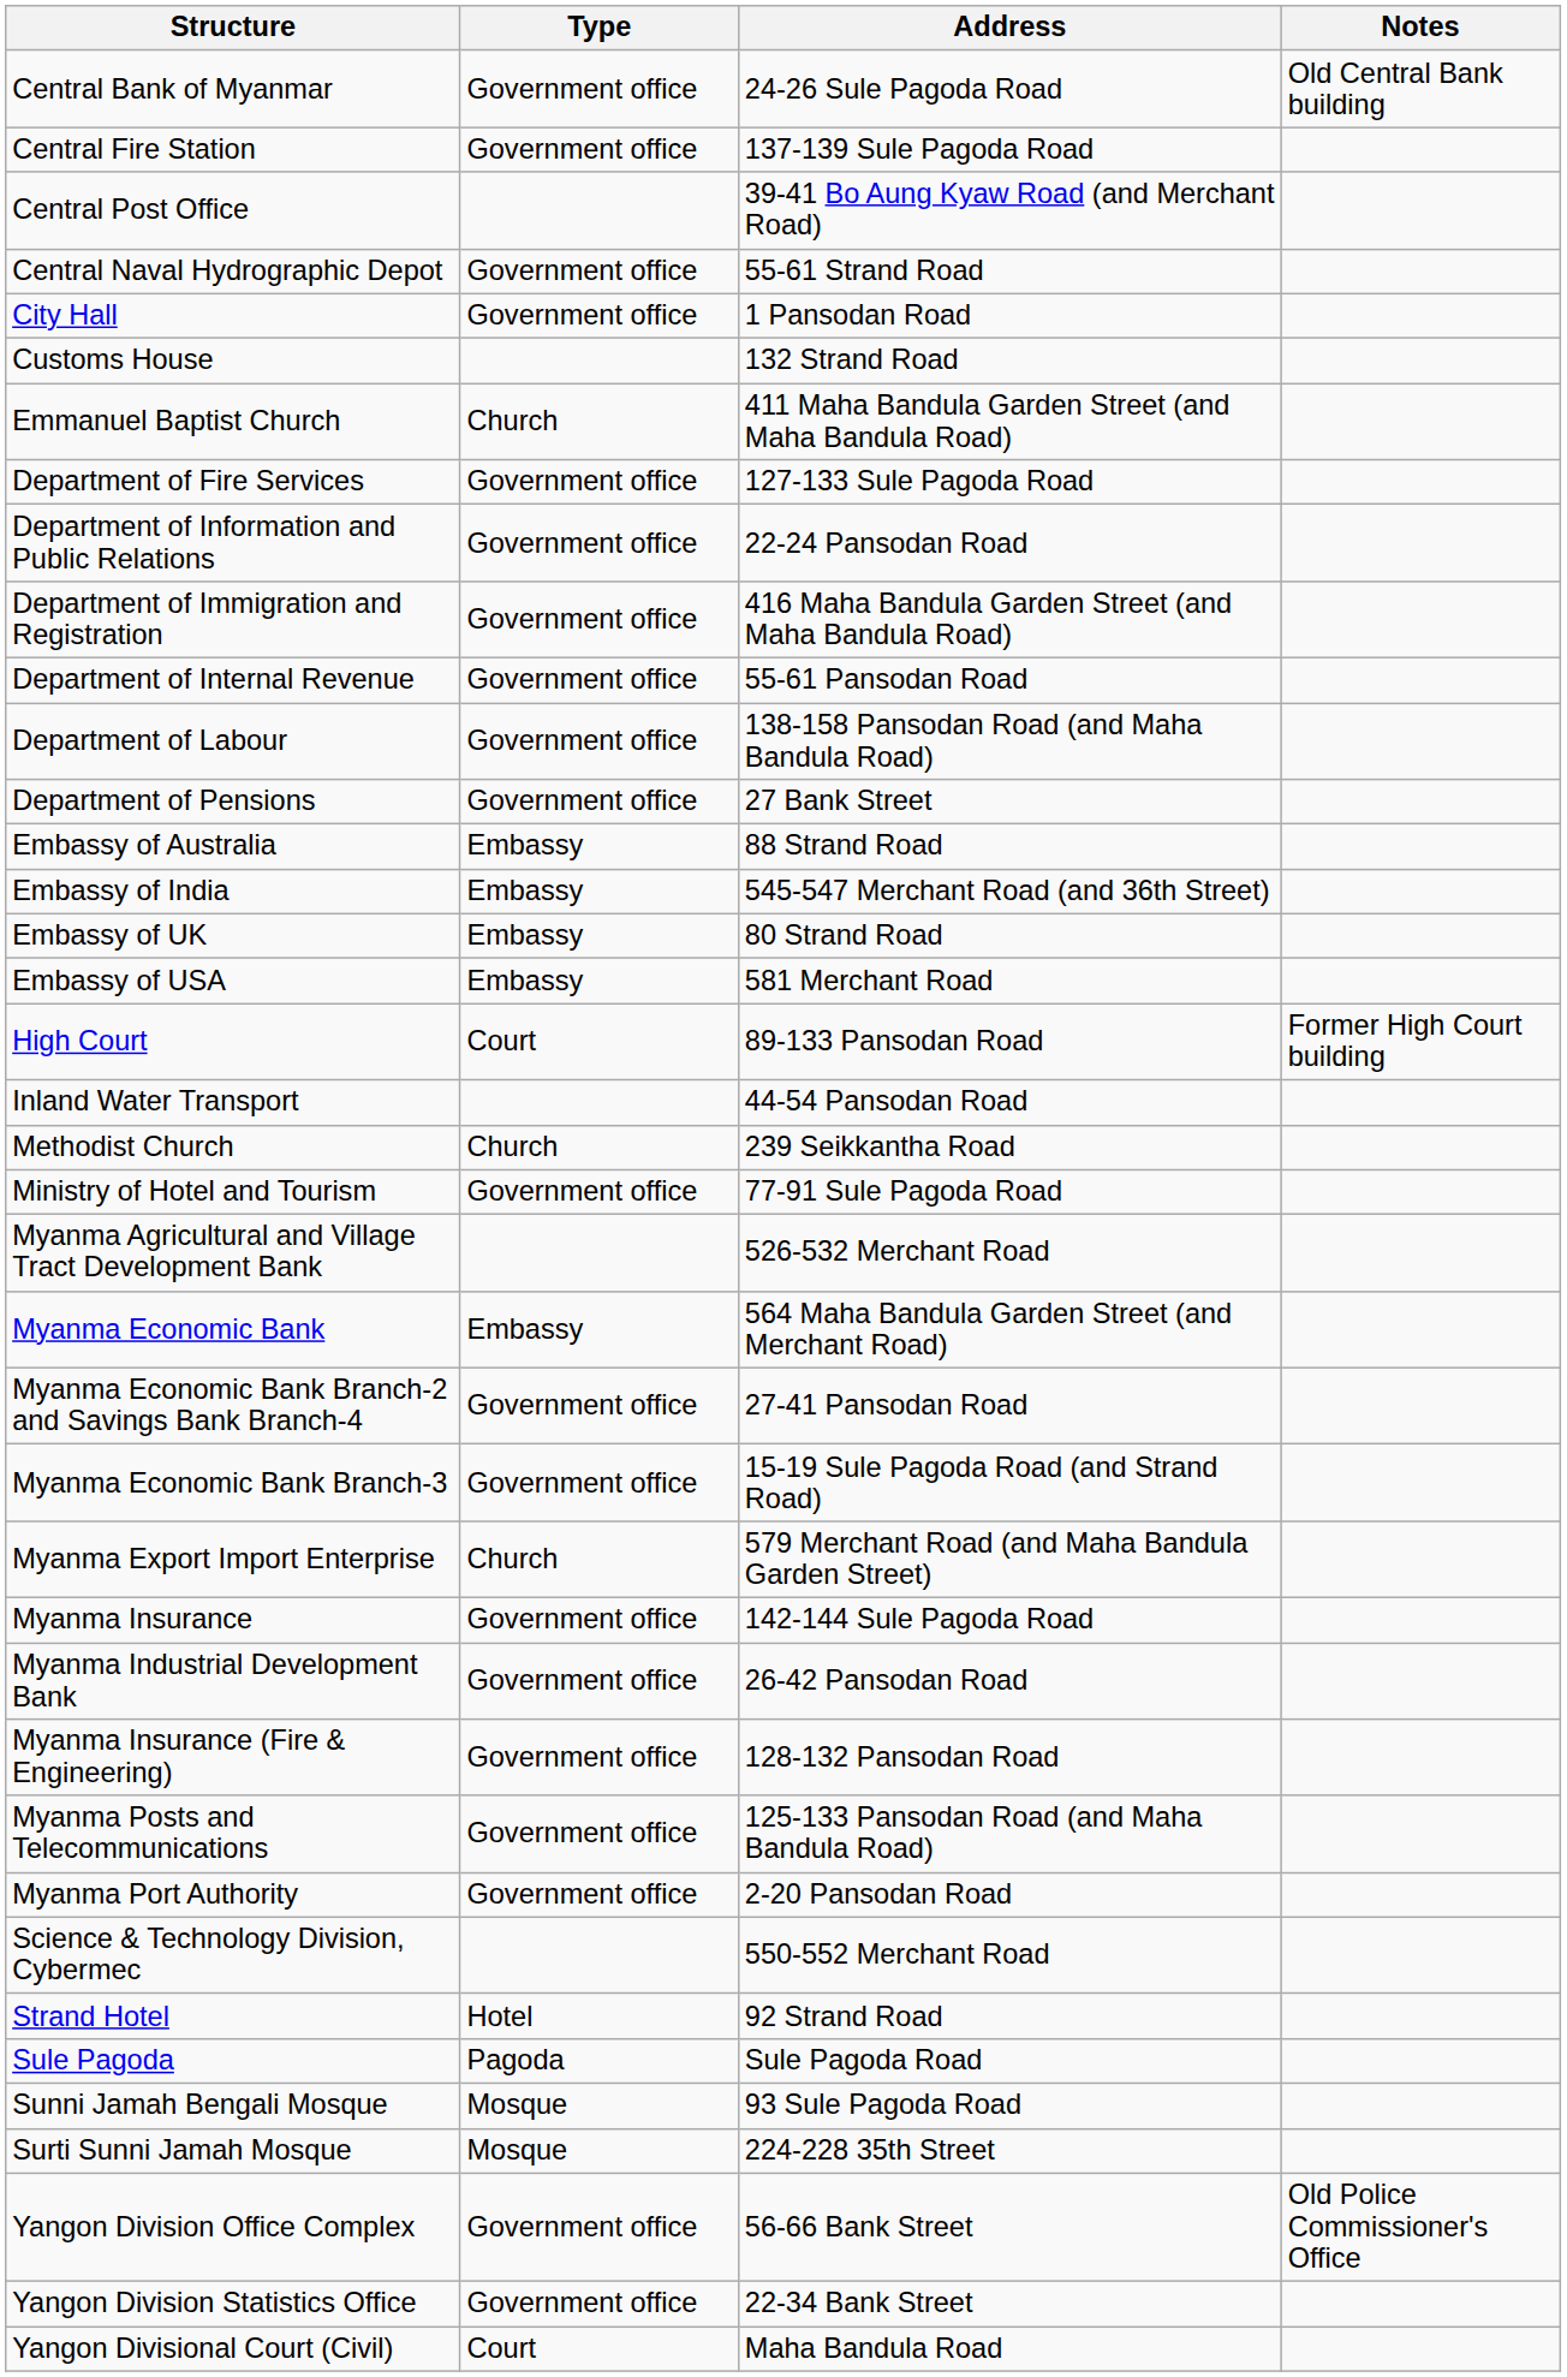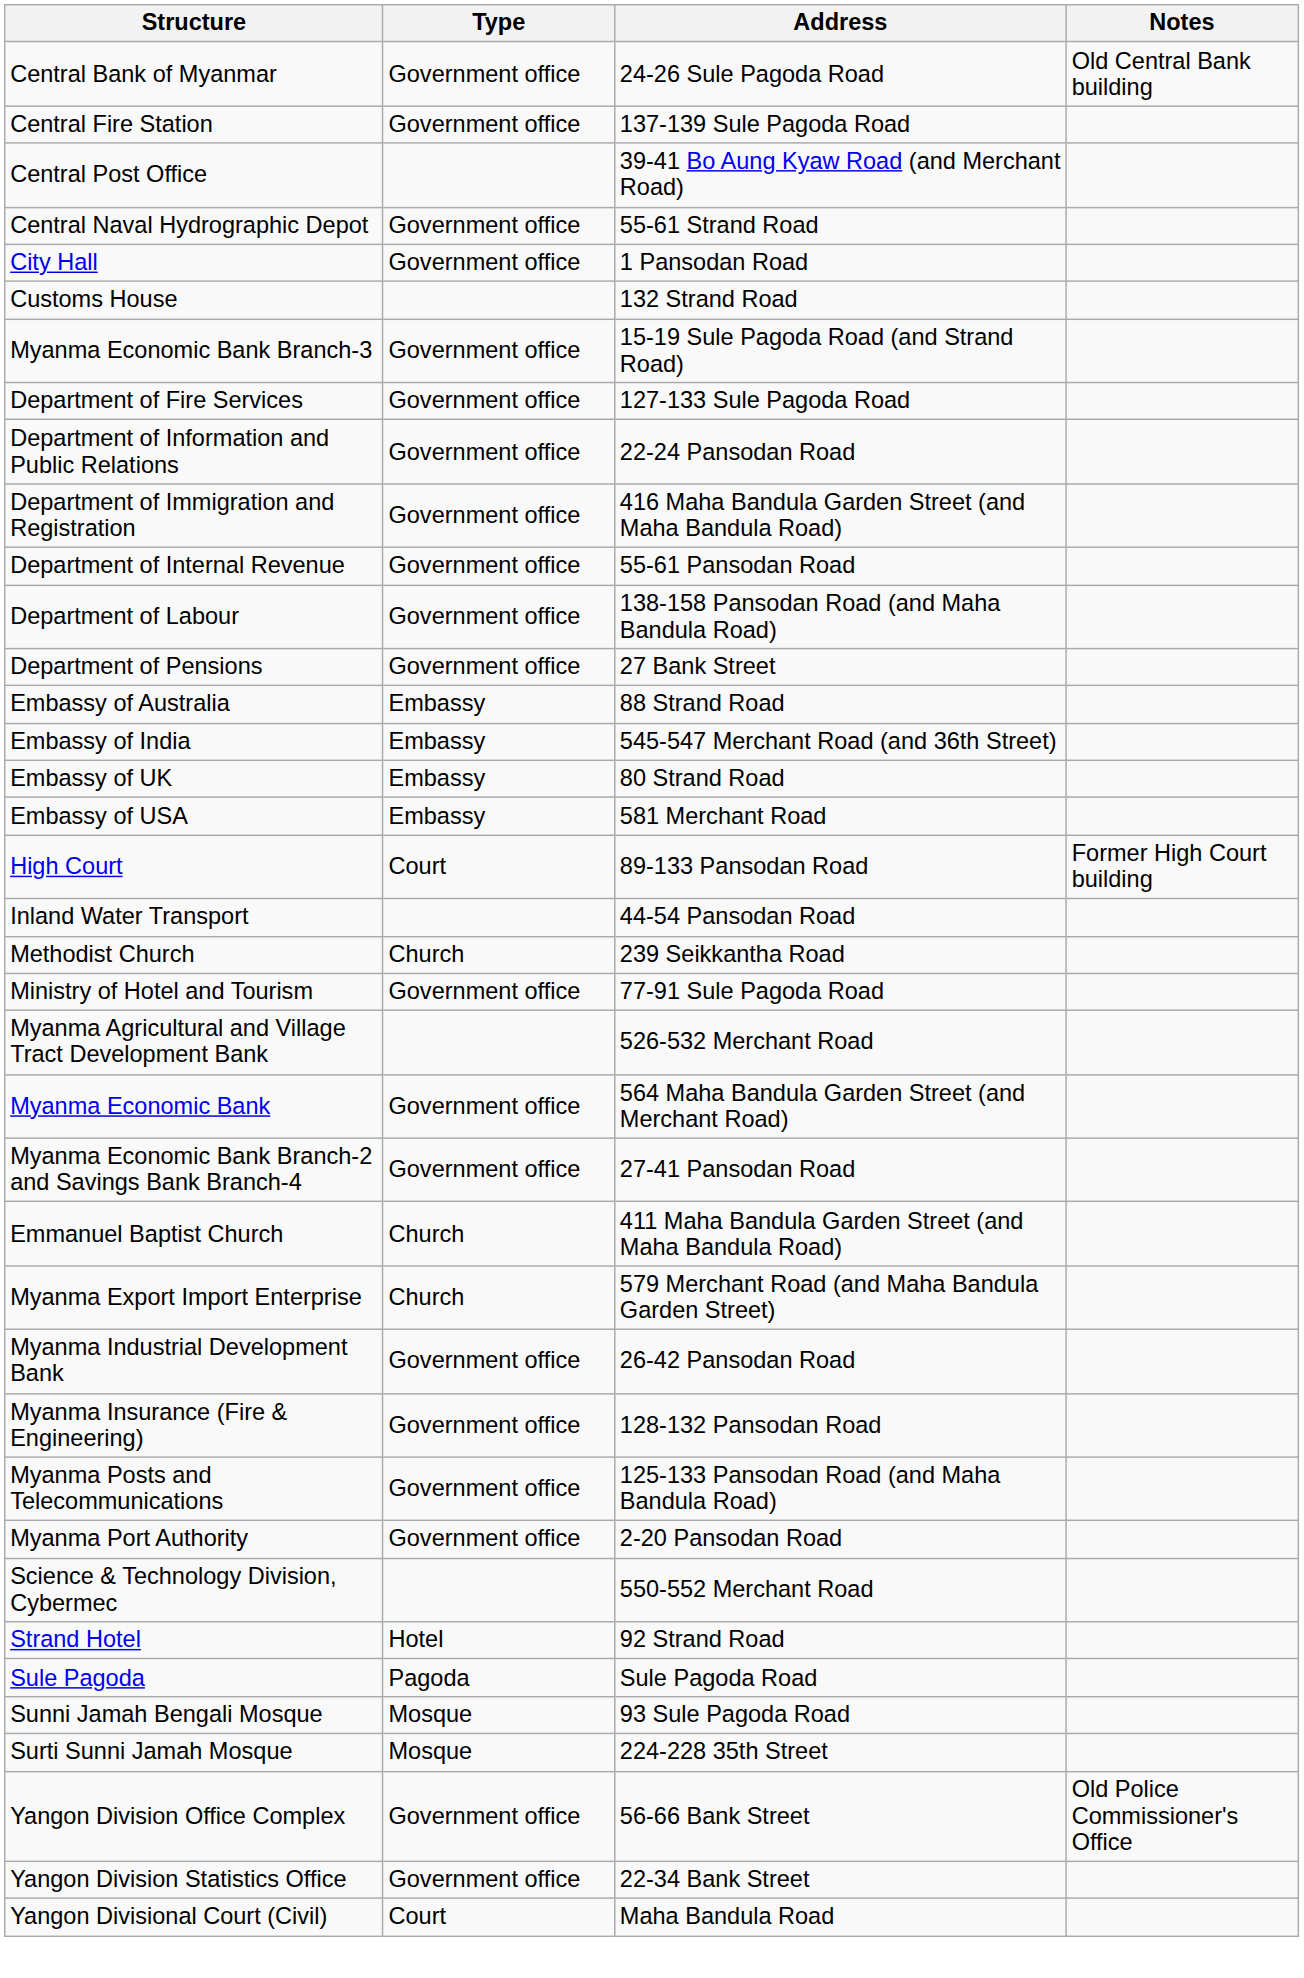rows swapped: Emmanuel Baptist Church <-> Myanma Economic Bank Branch-3
Myanma Economic Bank | Type: Embassy -> Government office
- row: Myanma Insurance | Government office | 142-144 Sule Pagoda Road
